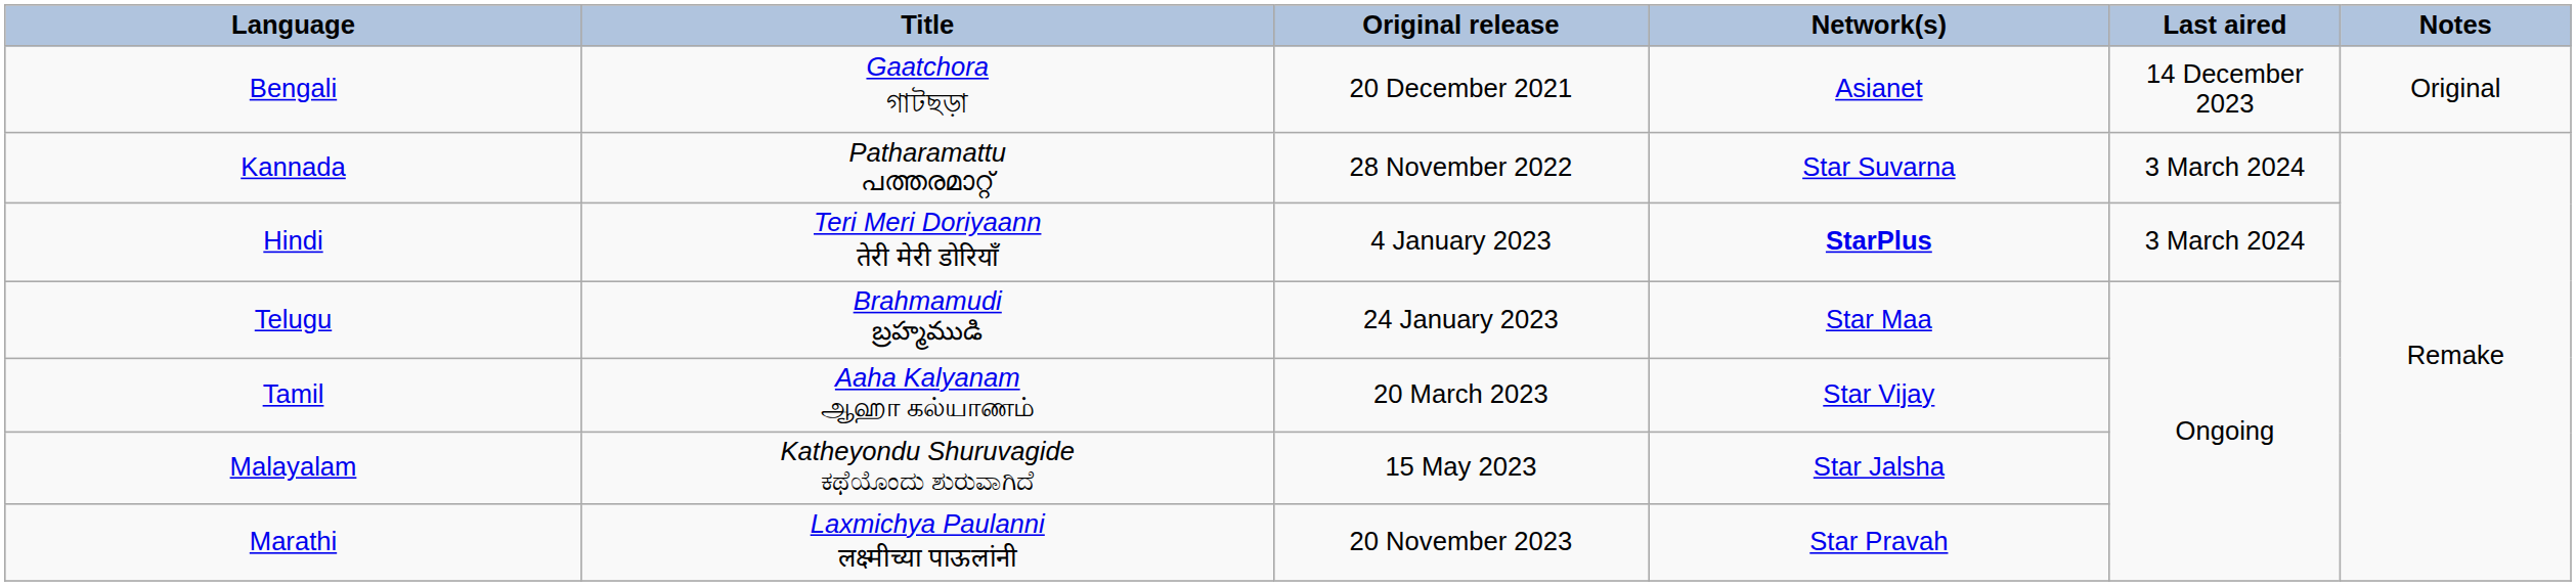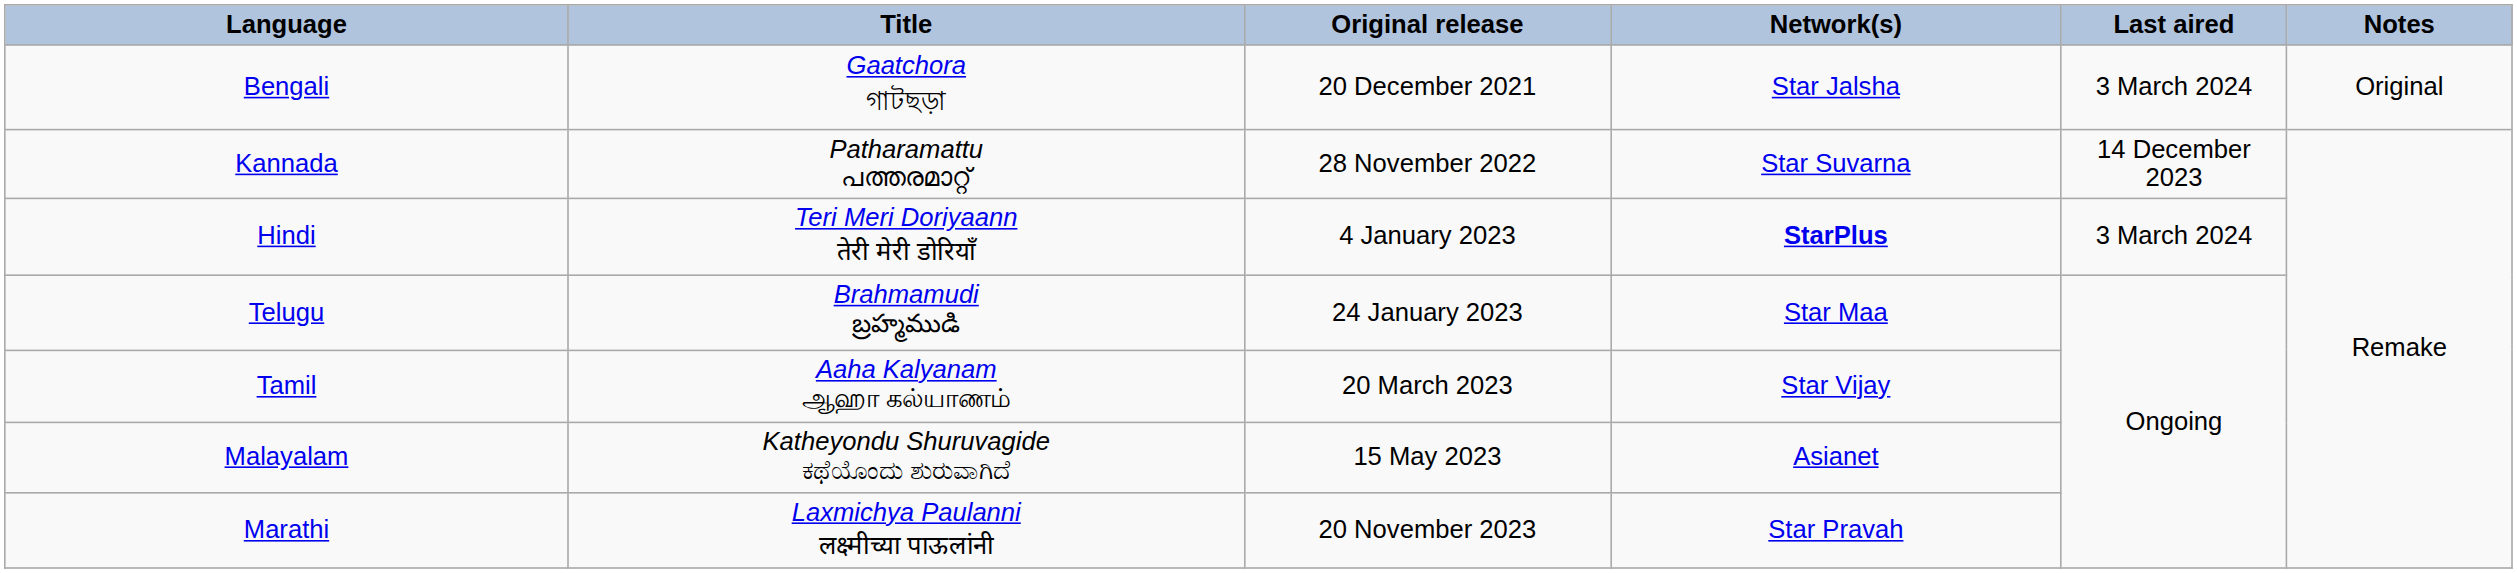Bengali | Network(s): Asianet -> Star Jalsha
Bengali | Last aired: 14 December 2023 -> 3 March 2024
Kannada | Last aired: 3 March 2024 -> 14 December 2023
Malayalam | Network(s): Star Jalsha -> Asianet
